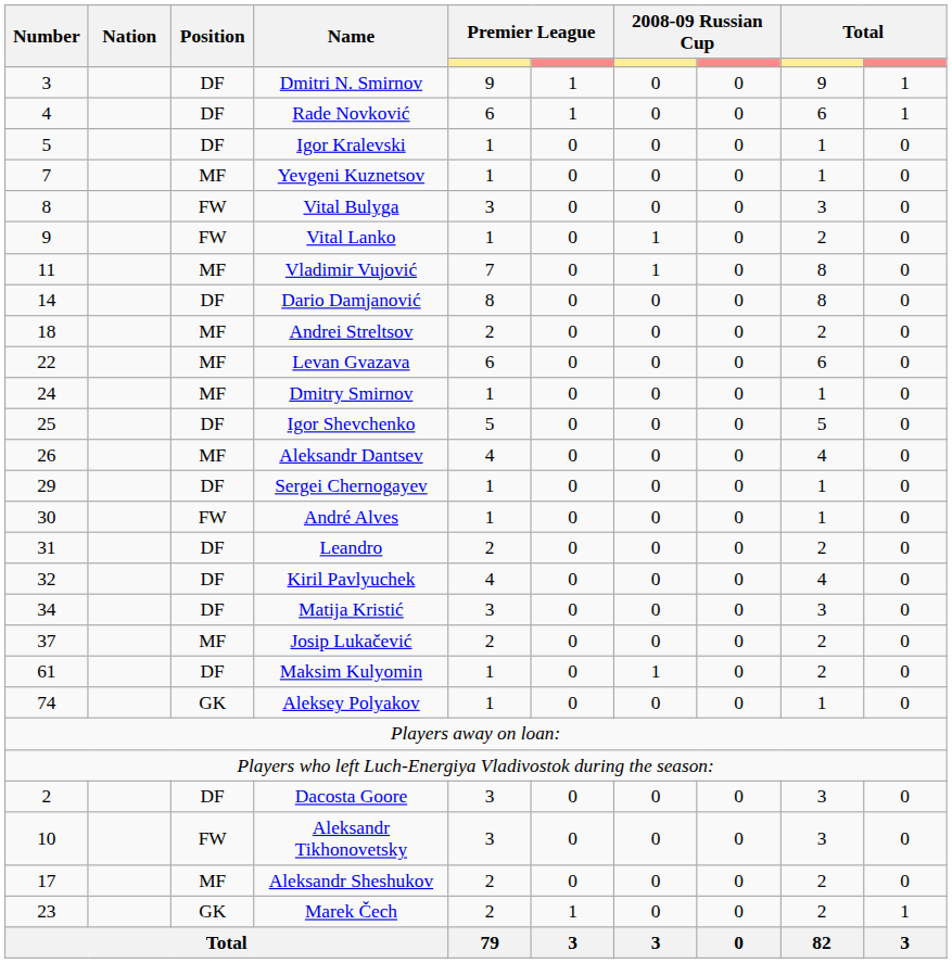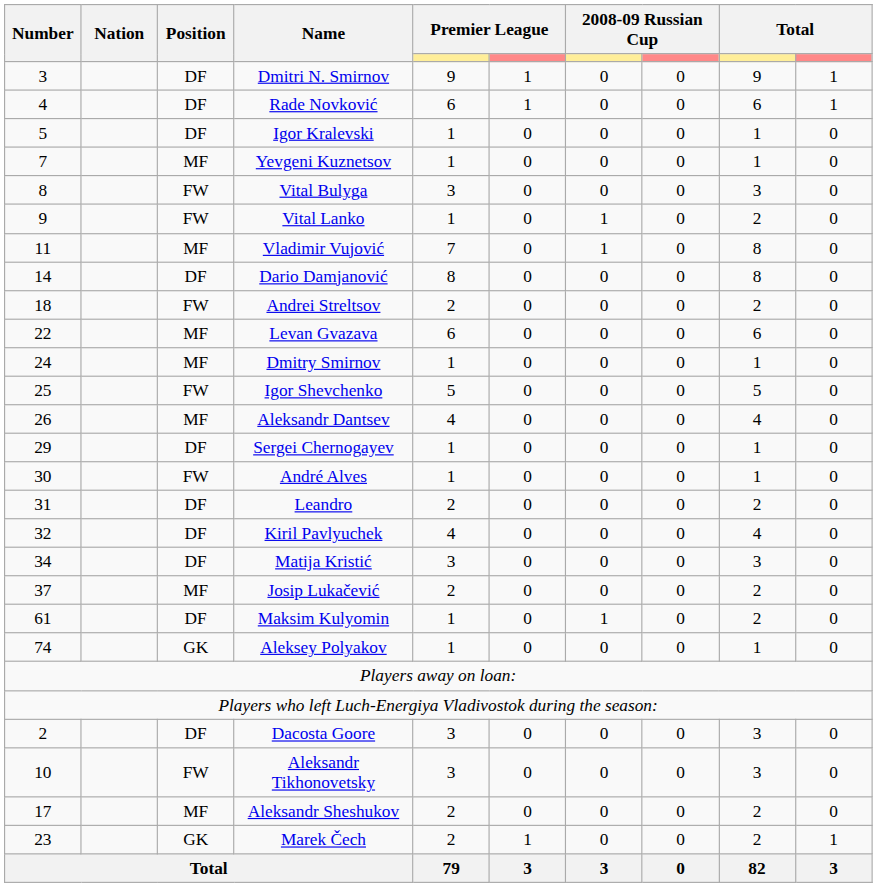Andrei Streltsov | Position: MF -> FW
Igor Shevchenko | Position: DF -> FW
